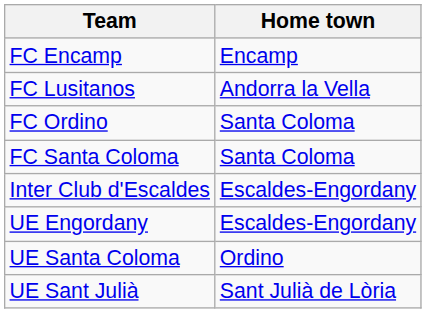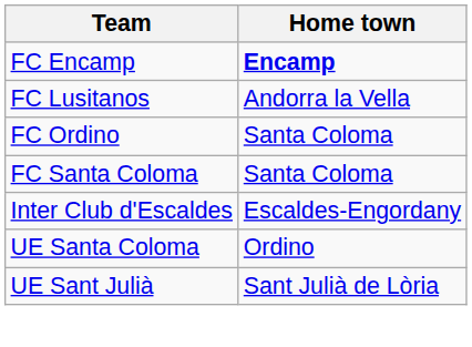FC Encamp | Home town: normal -> bold
- row: UE Engordany | Escaldes-Engordany
